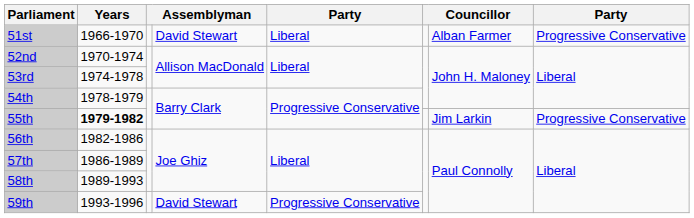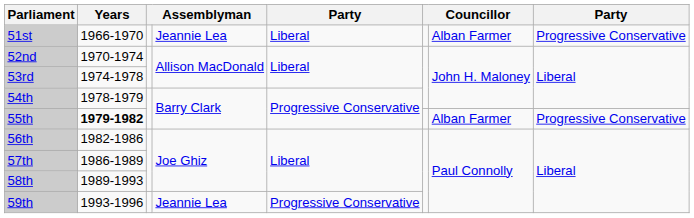51st | column 4: David Stewart -> Jeannie Lea
55th | column 7: Jim Larkin -> Alban Farmer
59th | column 4: David Stewart -> Jeannie Lea
